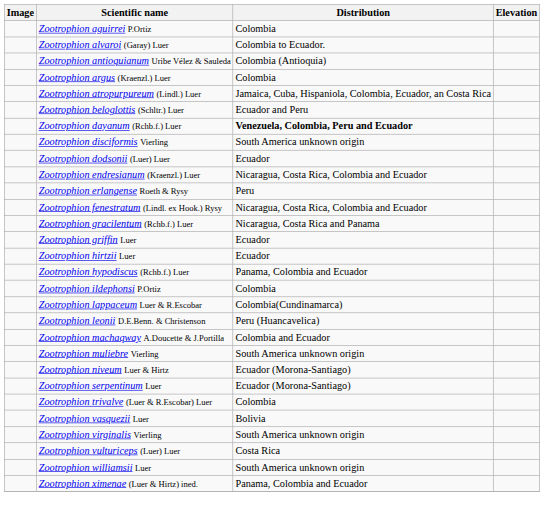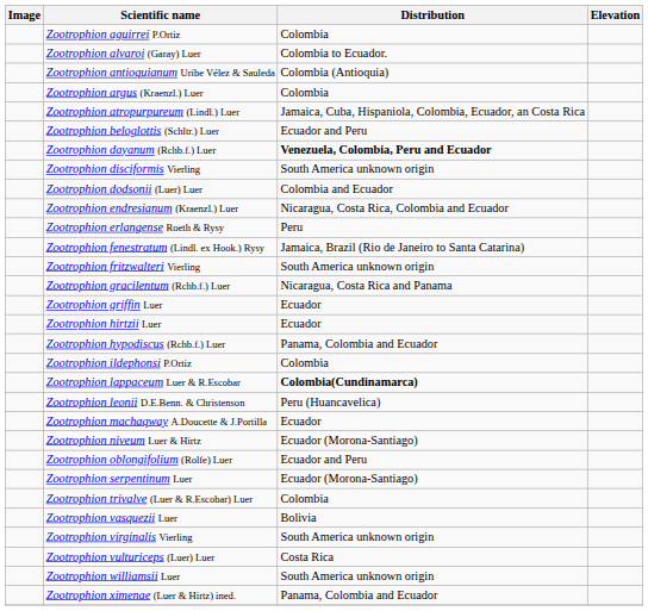Zootrophion dodsonii (Luer) Luer | Distribution: Ecuador -> Colombia and Ecuador
Zootrophion fenestratum (Lindl. ex Hook.) Rysy | Distribution: Nicaragua, Costa Rica, Colombia and Ecuador -> Jamaica, Brazil (Rio de Janeiro to Santa Catarina)
+ row: Zootrophion fritzwalteri Vierling | South America unknown origin
Zootrophion lappaceum Luer & R.Escobar | Distribution: normal -> bold
Zootrophion machaqway A.Doucette & J.Portilla | Distribution: Colombia and Ecuador -> Ecuador
- row: Zootrophion muliebre Vierling | South America unknown origin
+ row: Zootrophion oblongifolium (Rolfe) Luer | Ecuador and Peru
